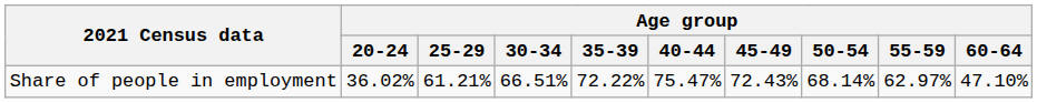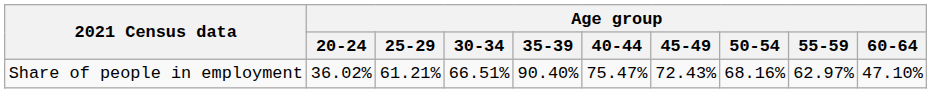Share of people in employment | Age group / 35-39: 72.22% -> 90.40%
Share of people in employment | Age group / 50-54: 68.14% -> 68.16%
